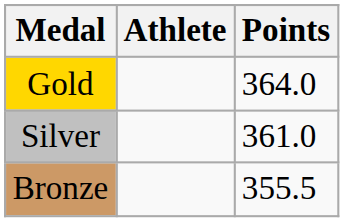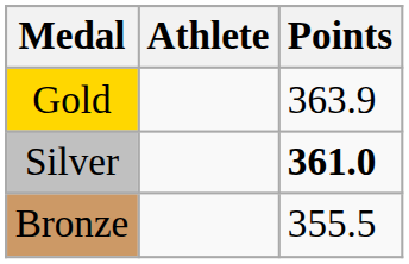Gold | Points: 364.0 -> 363.9
Silver | Points: normal -> bold
